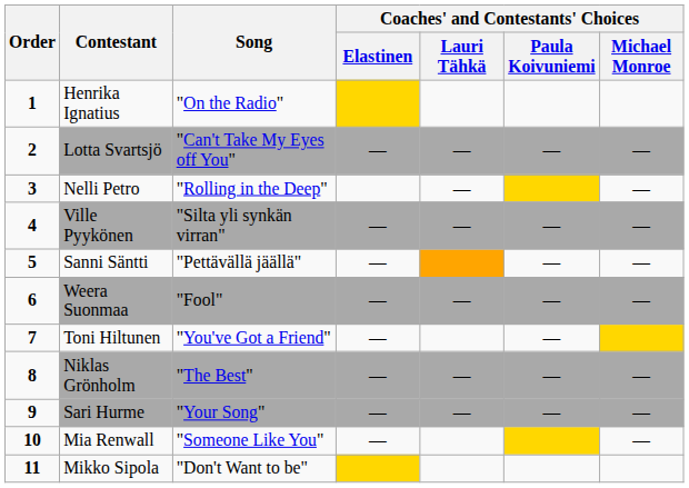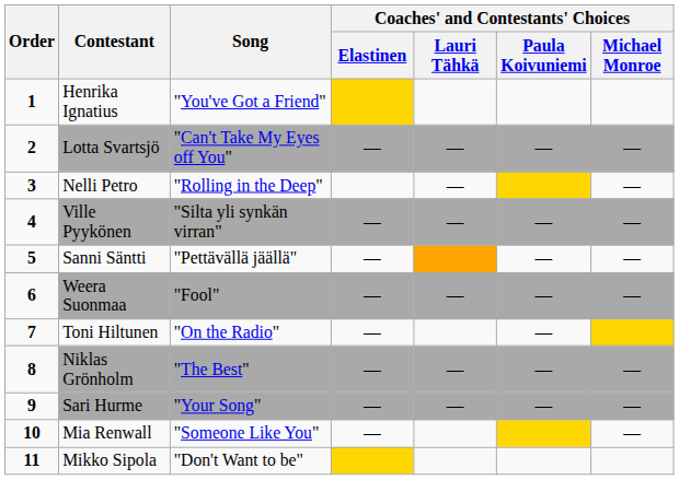Henrika Ignatius | Song: "On the Radio" -> "You've Got a Friend"
Toni Hiltunen | Song: "You've Got a Friend" -> "On the Radio"
